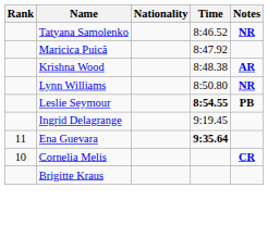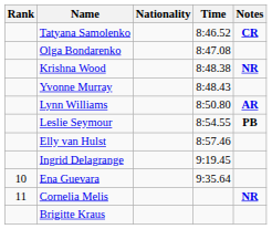Tatyana Samolenko | Notes: NR -> CR
+ row: Olga Bondarenko | 8:47.08
- row: Maricica Puică | 8:47.92
Krishna Wood | Notes: AR -> NR
+ row: Yvonne Murray | 8:48.43
Lynn Williams | Notes: NR -> AR
Leslie Seymour | Time: bold -> normal
+ row: Elly van Hulst | 8:57.46
Ena Guevara | Rank: 11 -> 10
Ena Guevara | Time: bold -> normal
Cornelia Melis | Rank: 10 -> 11
Cornelia Melis | Notes: CR -> NR
